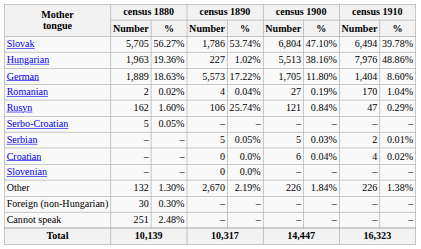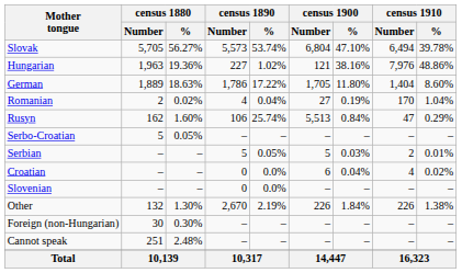Slovak | census 1890 / Number: 1,786 -> 5,573
Hungarian | census 1900 / Number: 5,513 -> 121
German | census 1890 / Number: 5,573 -> 1,786
Rusyn | census 1900 / Number: 121 -> 5,513
